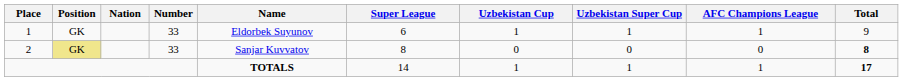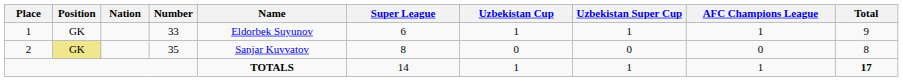2 | Number: 33 -> 35
2 | Total: bold -> normal
